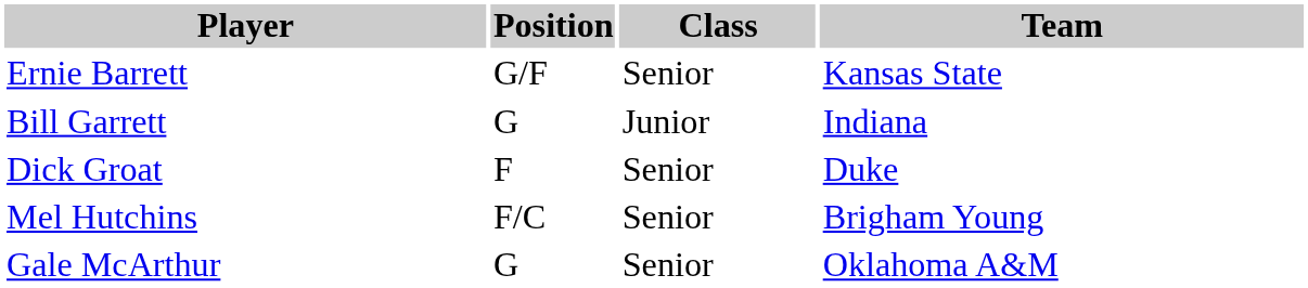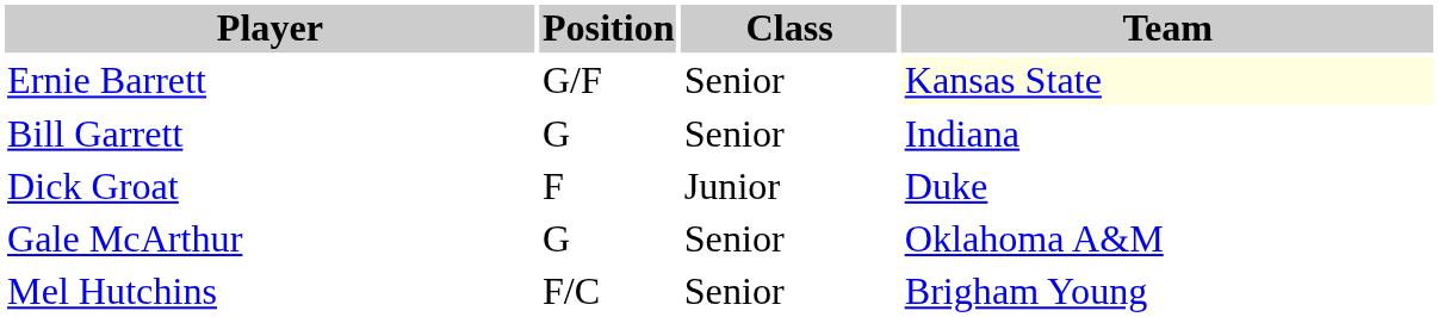Ernie Barrett | Team: no background -> lightyellow background
Bill Garrett | Class: Junior -> Senior
Dick Groat | Class: Senior -> Junior
rows swapped: Mel Hutchins <-> Gale McArthur
